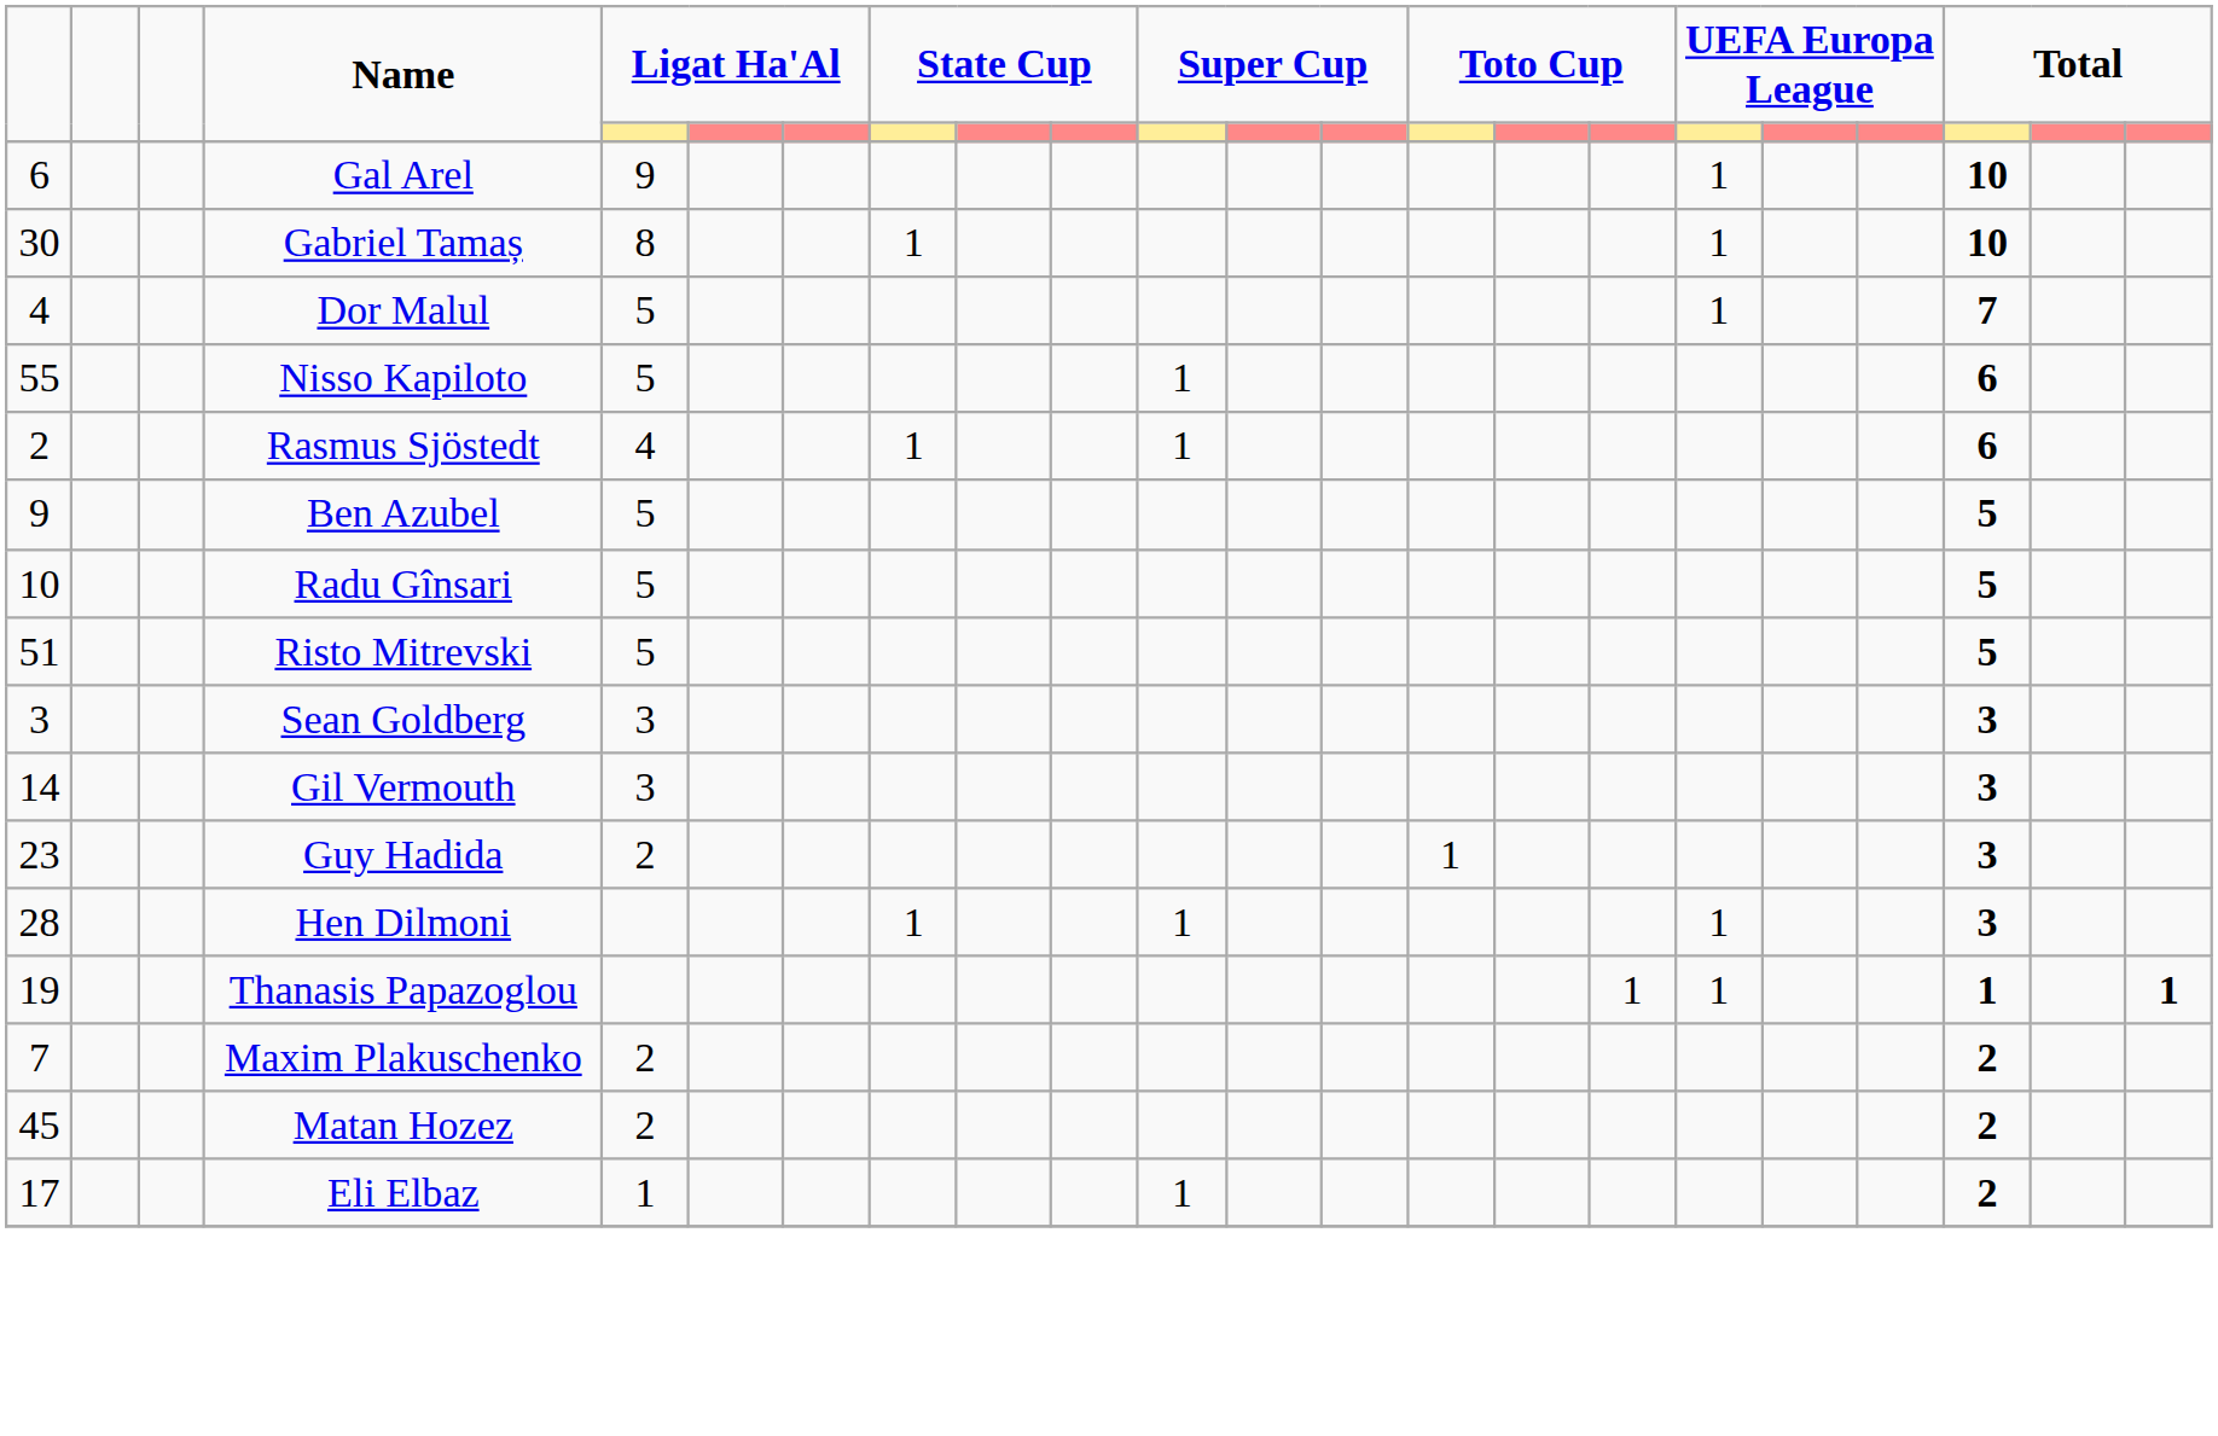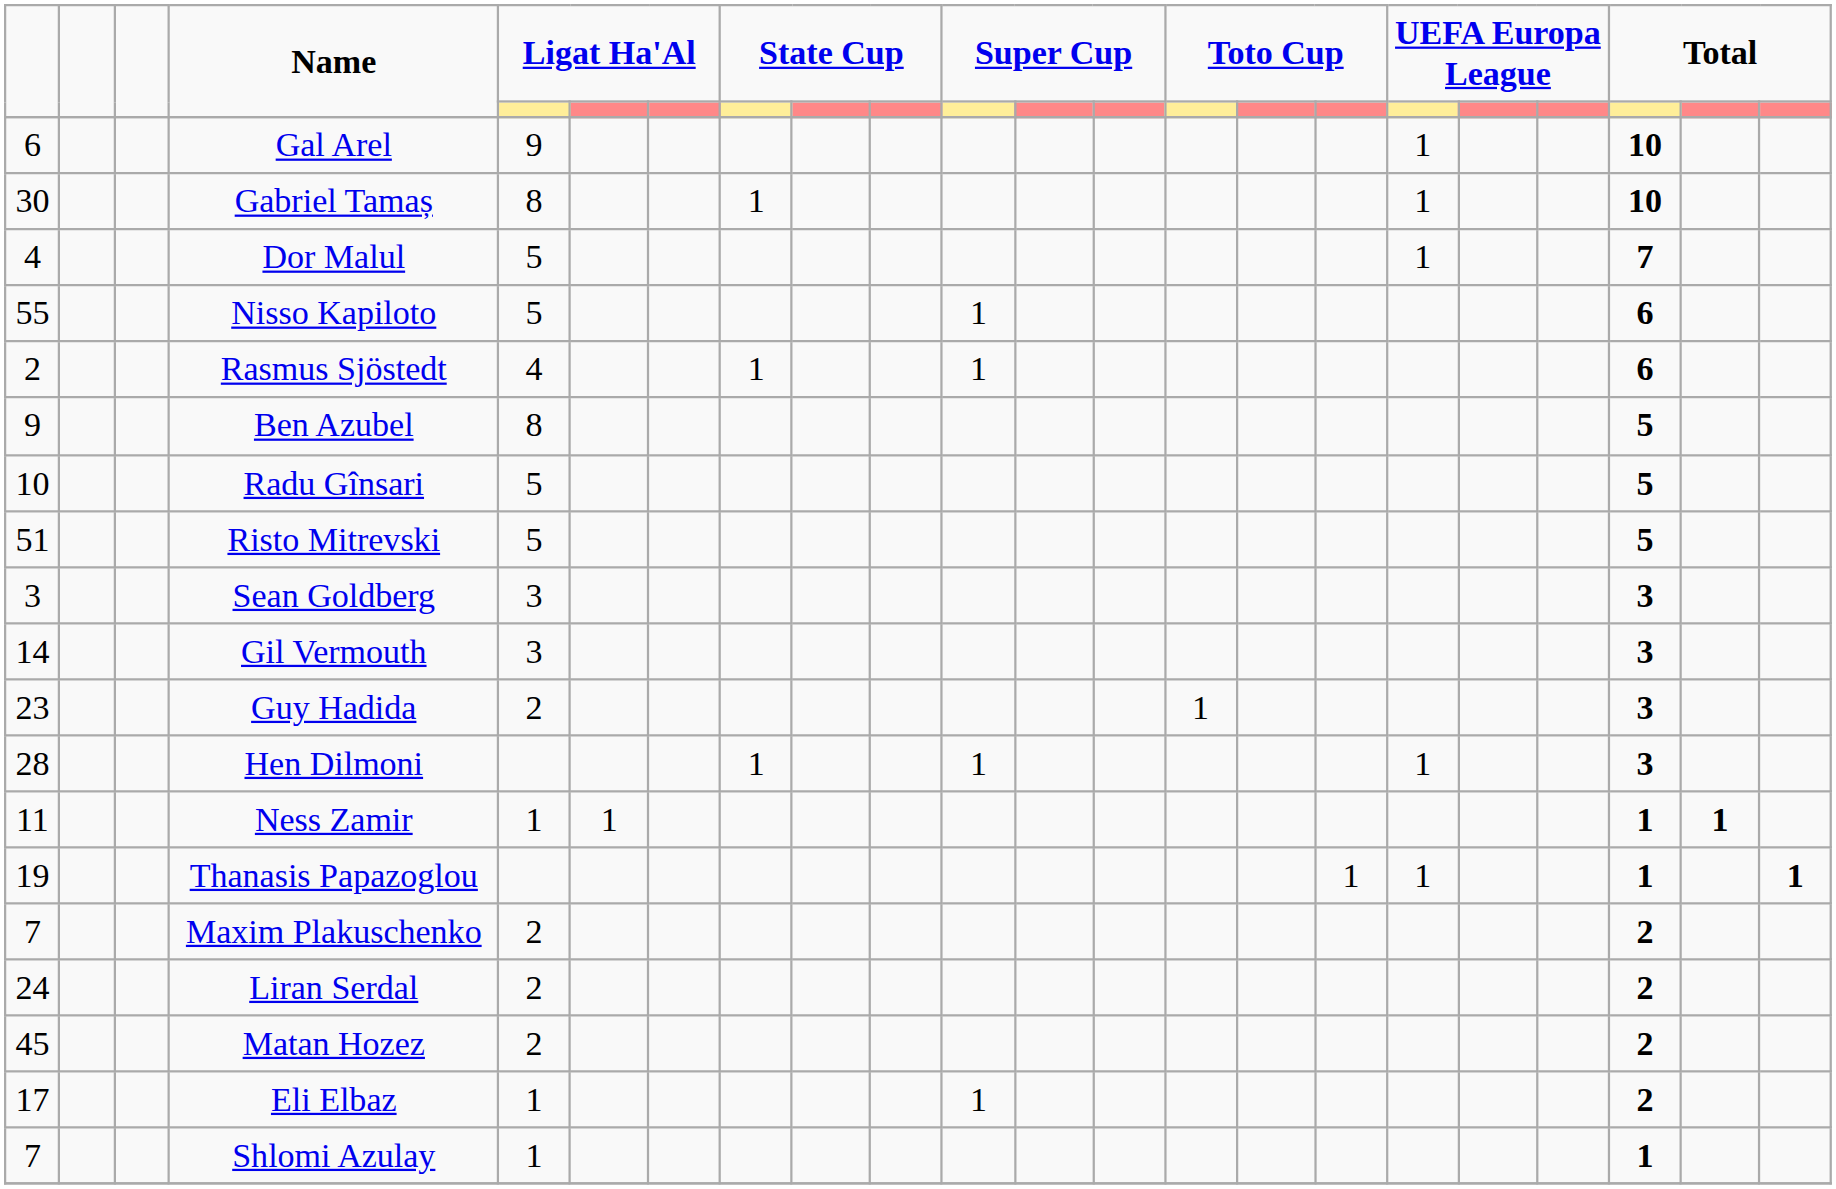Ben Azubel | column 5: 5 -> 8
+ row: 11 | Ness Zamir | 1 | 1 | 1 | 1
+ row: 24 | Liran Serdal | 2 | 2
+ row: 7 | Shlomi Azulay | 1 | 1
